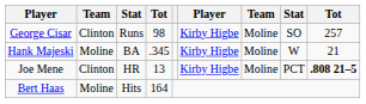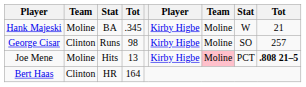rows swapped: Hank Majeski <-> George Cisar
Joe Mene | column 2: Clinton -> Moline
Joe Mene | column 3: HR -> Hits
Joe Mene | column 7: no background -> pink background
Bert Haas | column 2: Moline -> Clinton
Bert Haas | column 3: Hits -> HR
